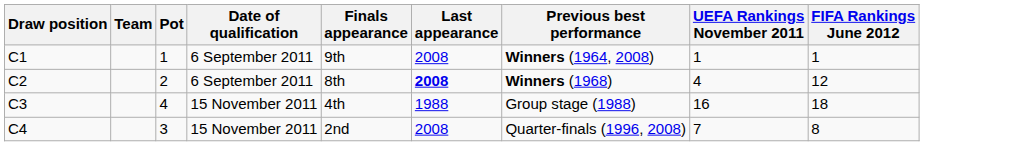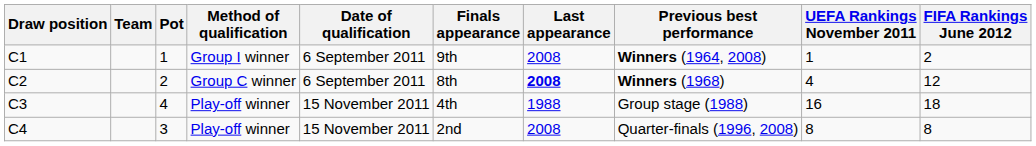+ column: Method of qualification | Group I winner | Group C winner | Play-off winner | Play-off winner
C1 | FIFA Rankings June 2012: 1 -> 2
C4 | UEFA Rankings November 2011: 7 -> 8
